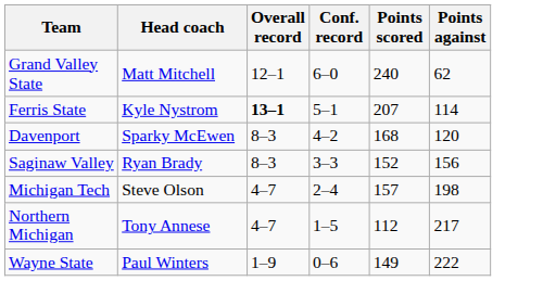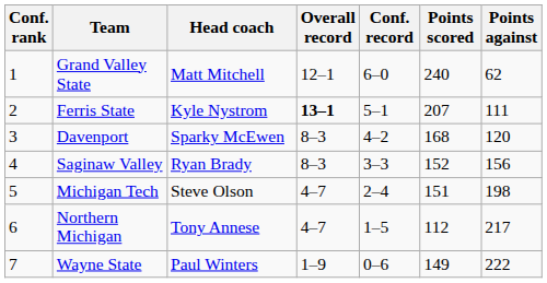+ column: Conf. rank | 1 | 2 | 3 | 4 | 5 | 6 | 7
Ferris State | Points against: 114 -> 111
Michigan Tech | Points scored: 157 -> 151
